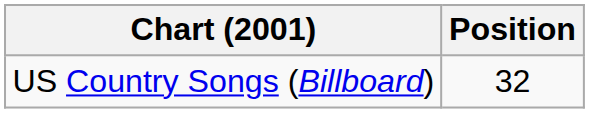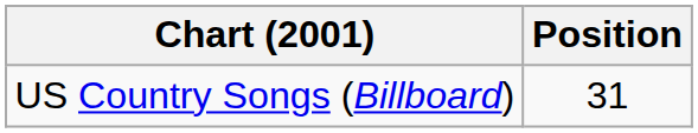US Country Songs (Billboard) | Position: 32 -> 31
